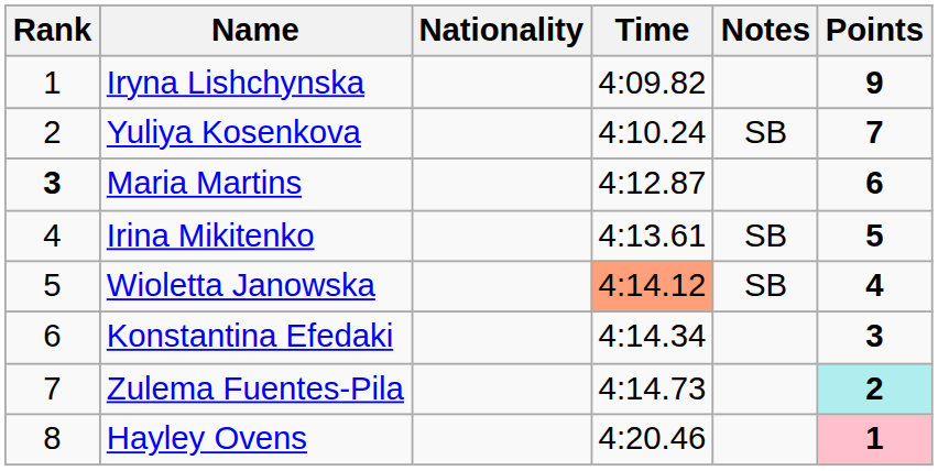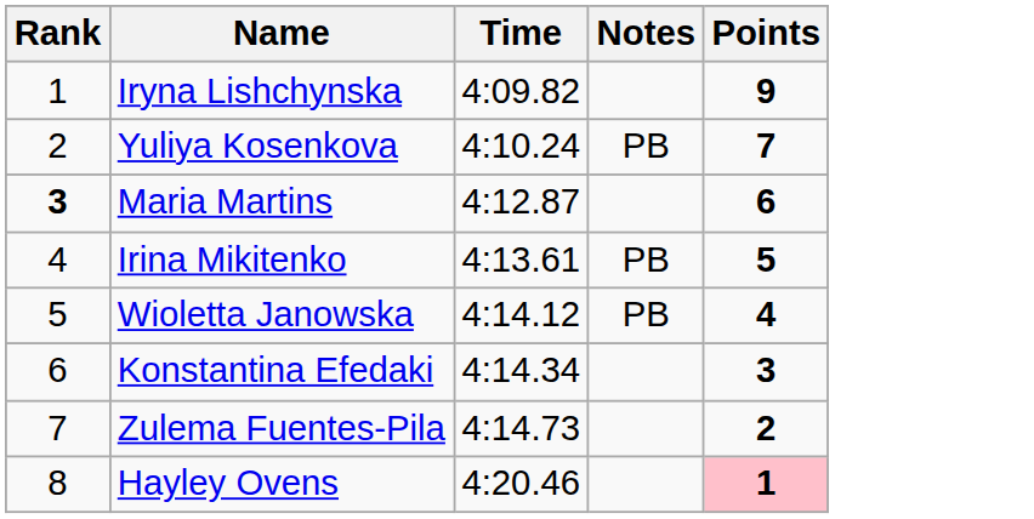- column: Nationality
Yuliya Kosenkova | Notes: SB -> PB
Irina Mikitenko | Notes: SB -> PB
Wioletta Janowska | Time: lightsalmon background -> no background
Wioletta Janowska | Notes: SB -> PB
Zulema Fuentes-Pila | Points: paleturquoise background -> no background
